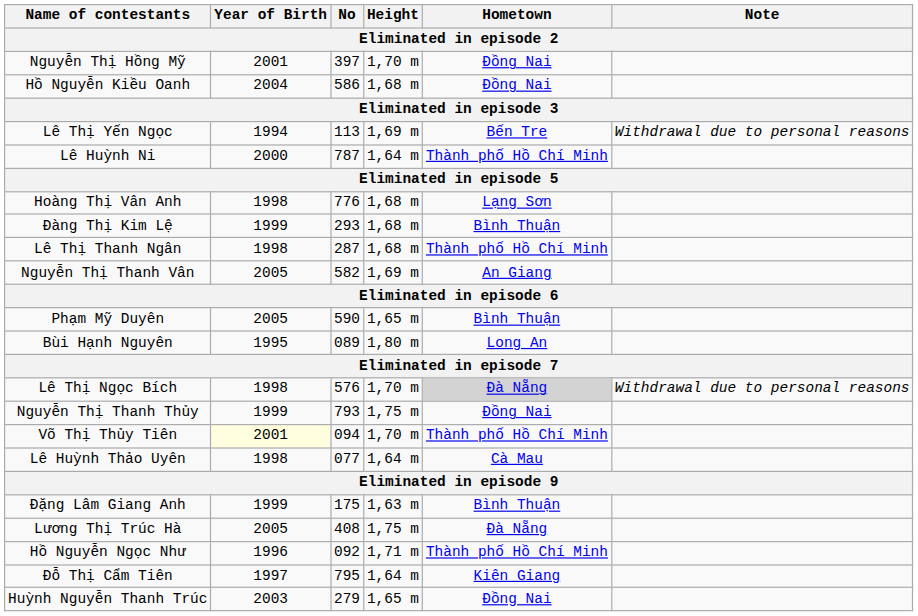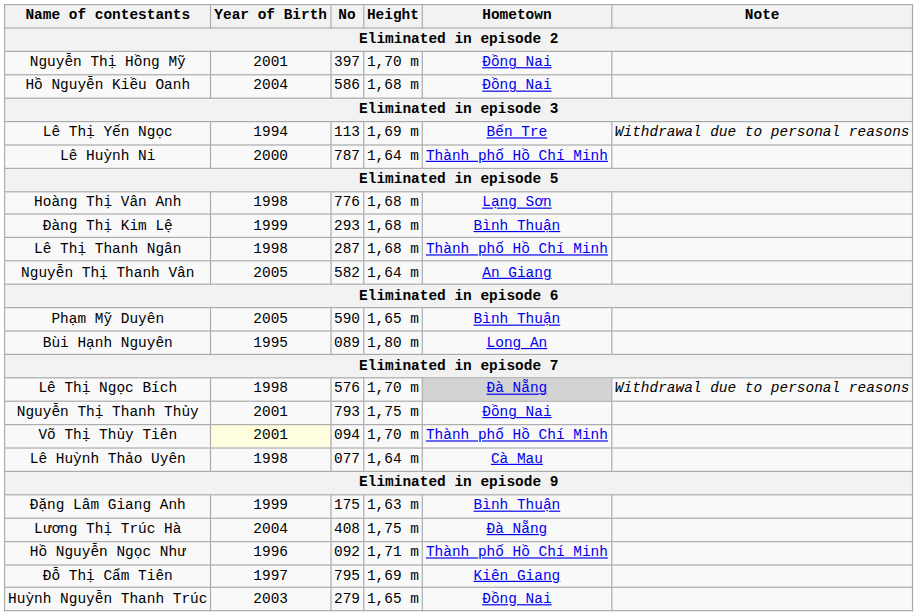Nguyễn Thị Thanh Vân | Height: 1,69 m -> 1,64 m
Nguyễn Thị Thanh Thủy | Year of Birth: 1999 -> 2001
Lương Thị Trúc Hà | Year of Birth: 2005 -> 2004
Đỗ Thị Cẩm Tiên | Height: 1,64 m -> 1,69 m
